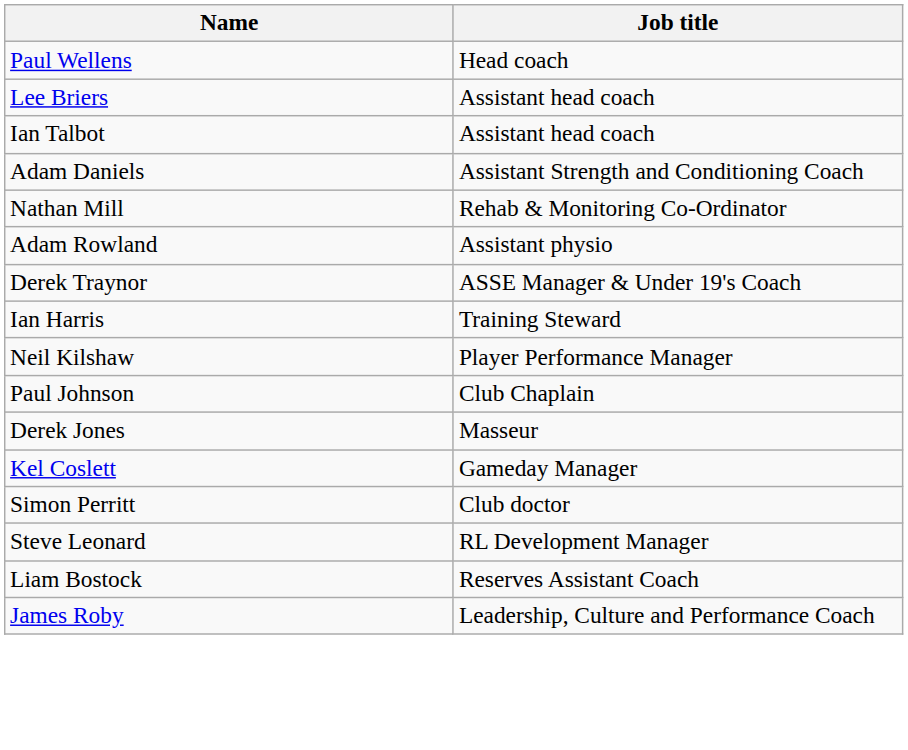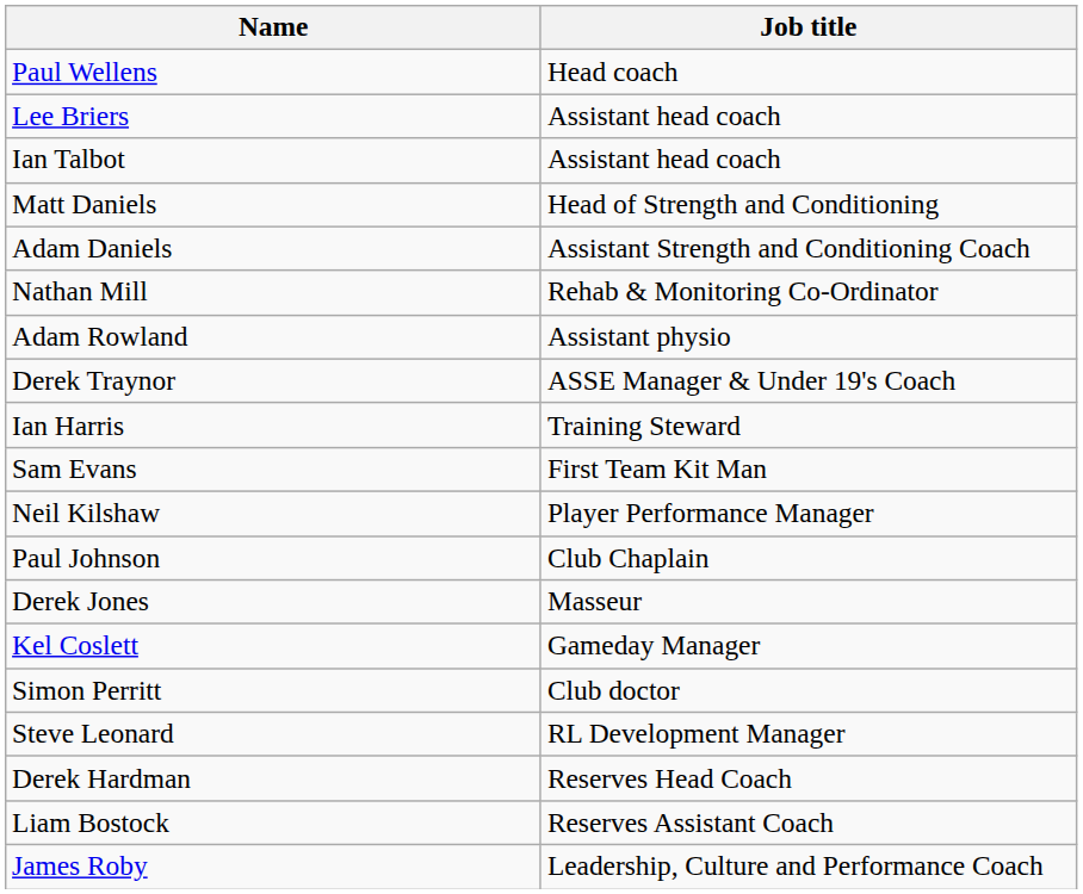+ row: Matt Daniels | Head of Strength and Conditioning
+ row: Sam Evans | First Team Kit Man
+ row: Derek Hardman | Reserves Head Coach
